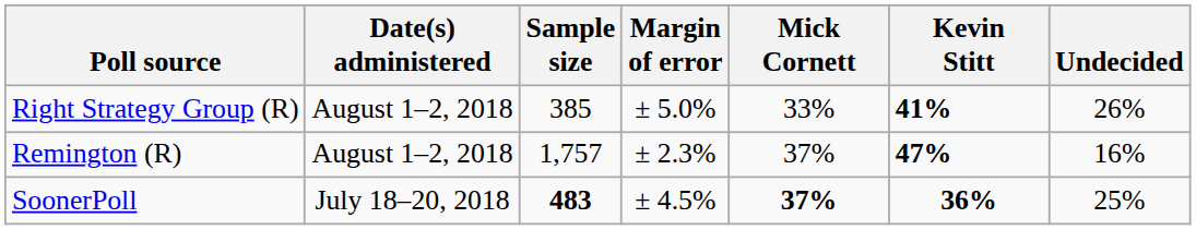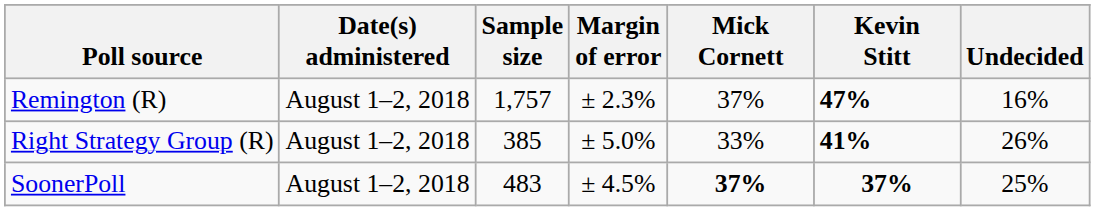rows swapped: Remington (R) <-> Right Strategy Group (R)
SoonerPoll | Date(s) administered: July 18–20, 2018 -> August 1–2, 2018
SoonerPoll | Sample size: bold -> normal
SoonerPoll | Kevin Stitt: 36% -> 37%
